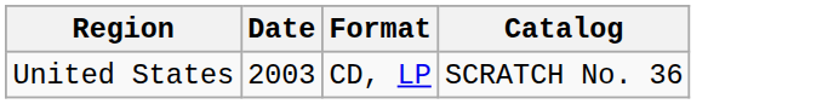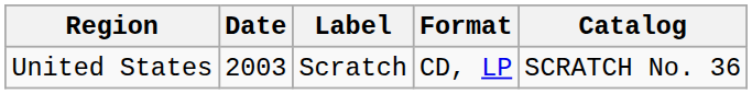+ column: Label | Scratch
